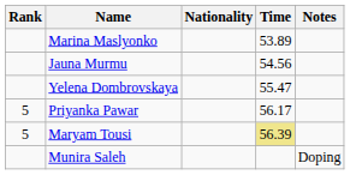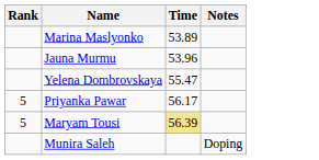- column: Nationality
Jauna Murmu | Time: 54.56 -> 53.96
